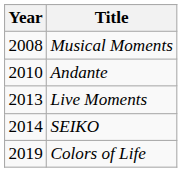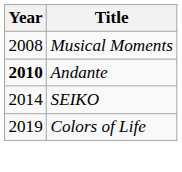Andante | Year: normal -> bold
- row: 2013 | Live Moments
